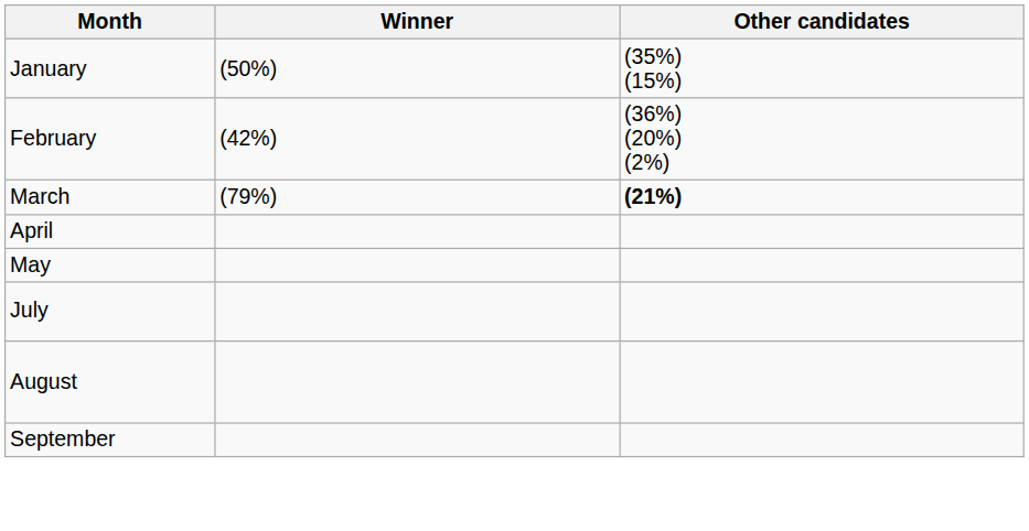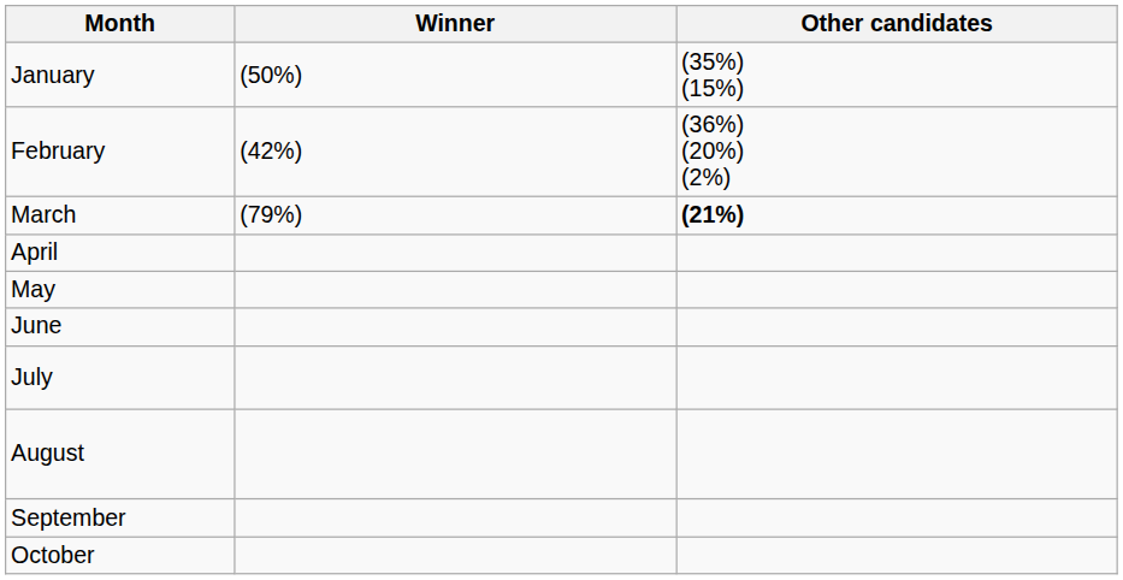+ row: June
+ row: October
